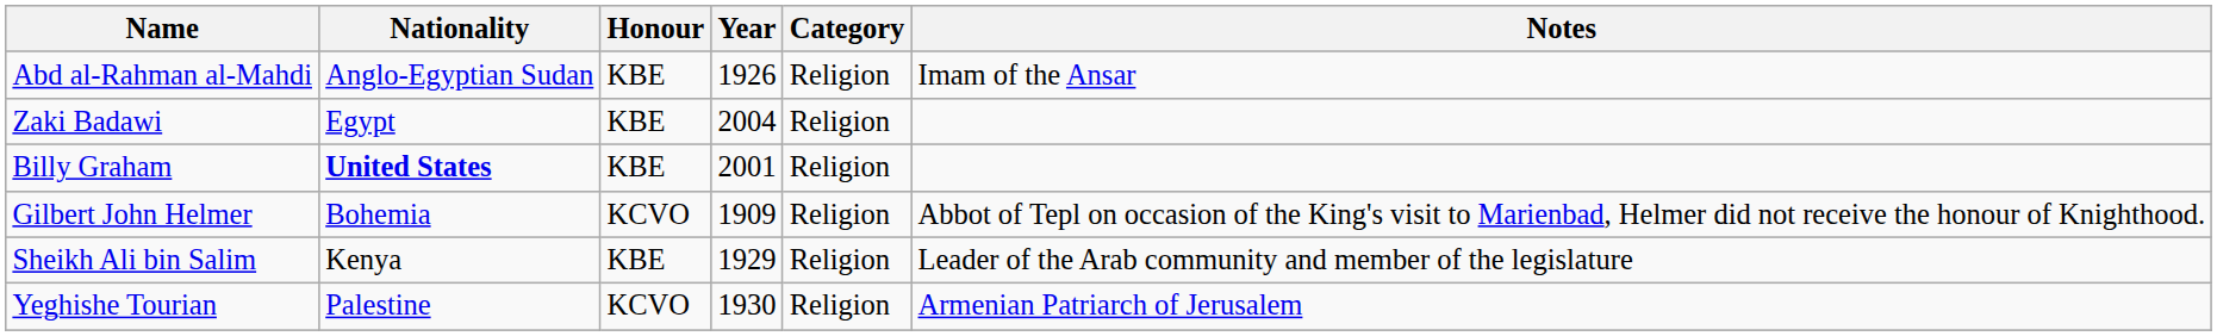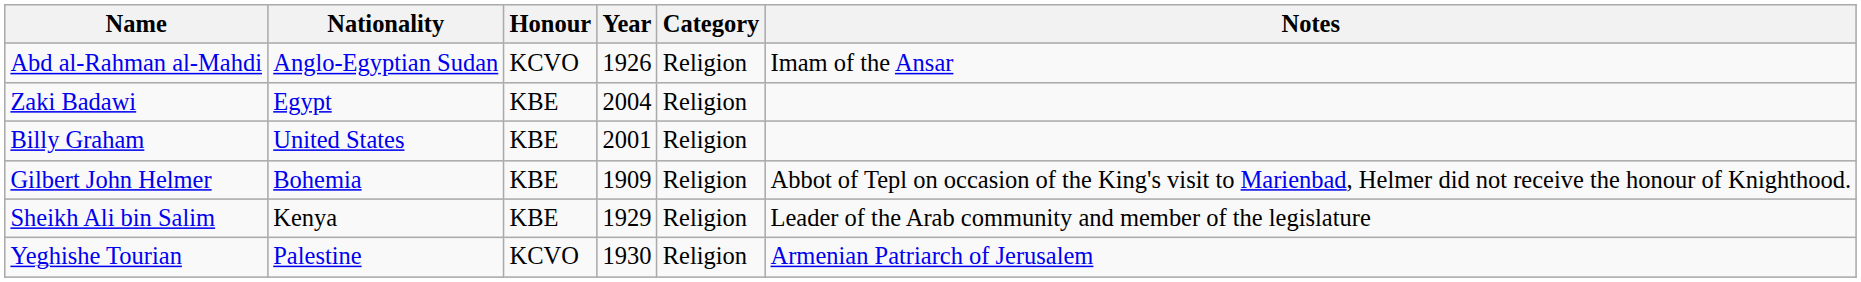Abd al-Rahman al-Mahdi | Honour: KBE -> KCVO
Billy Graham | Nationality: bold -> normal
Gilbert John Helmer | Honour: KCVO -> KBE
